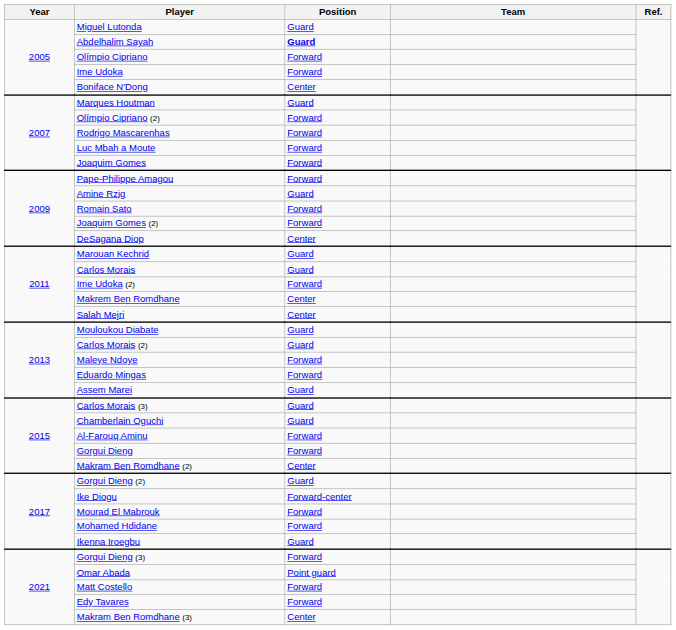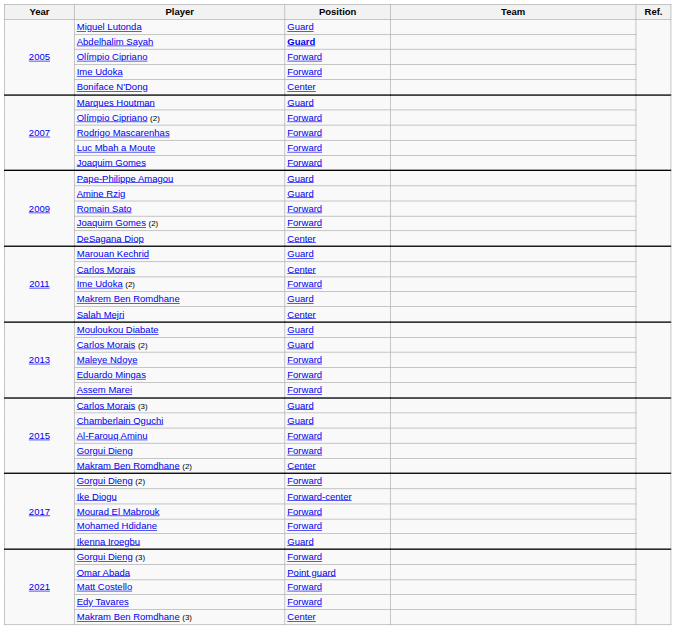Pape-Philippe Amagou | Position: Forward -> Guard
Carlos Morais | Position: Guard -> Center
Makrem Ben Romdhane | Position: Center -> Guard
Assem Marei | Position: Guard -> Forward
Gorgui Dieng (2) | Position: Guard -> Forward
